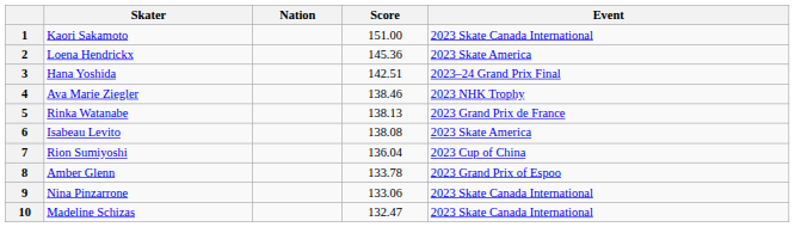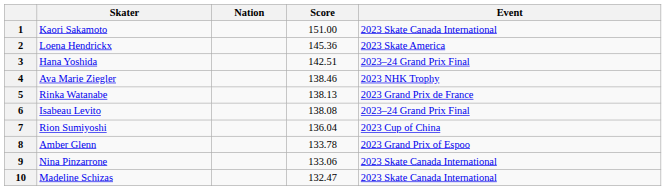6 | Event: 2023 Skate America -> 2023–24 Grand Prix Final
